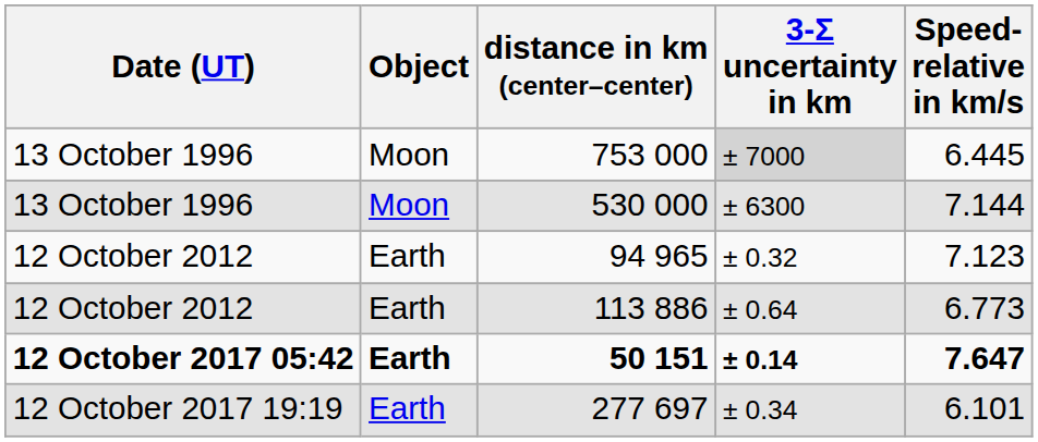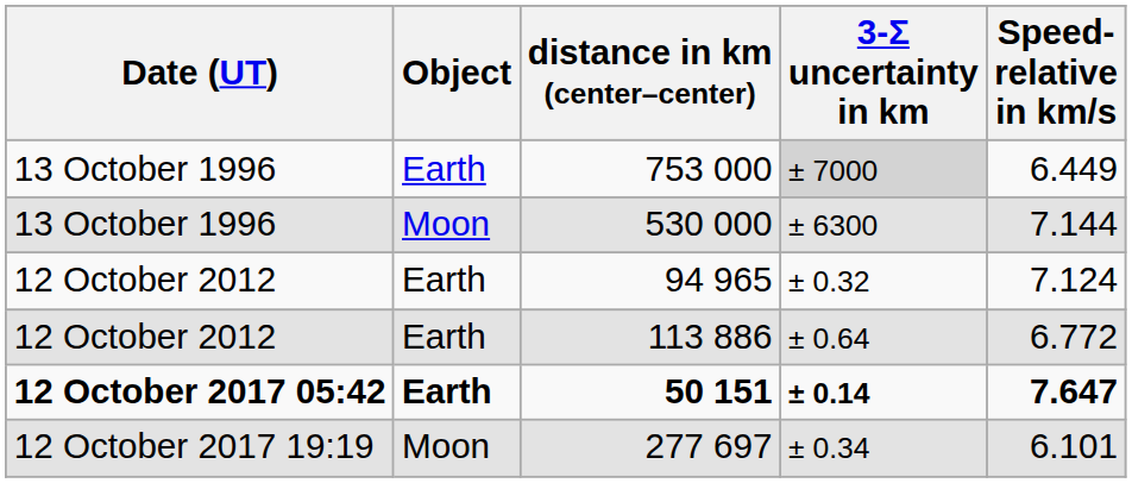753 000 | Object: Moon -> Earth
753 000 | Speed- relative in km/s: 6.445 -> 6.449
94 965 | Speed- relative in km/s: 7.123 -> 7.124
113 886 | Speed- relative in km/s: 6.773 -> 6.772
277 697 | Object: Earth -> Moon
